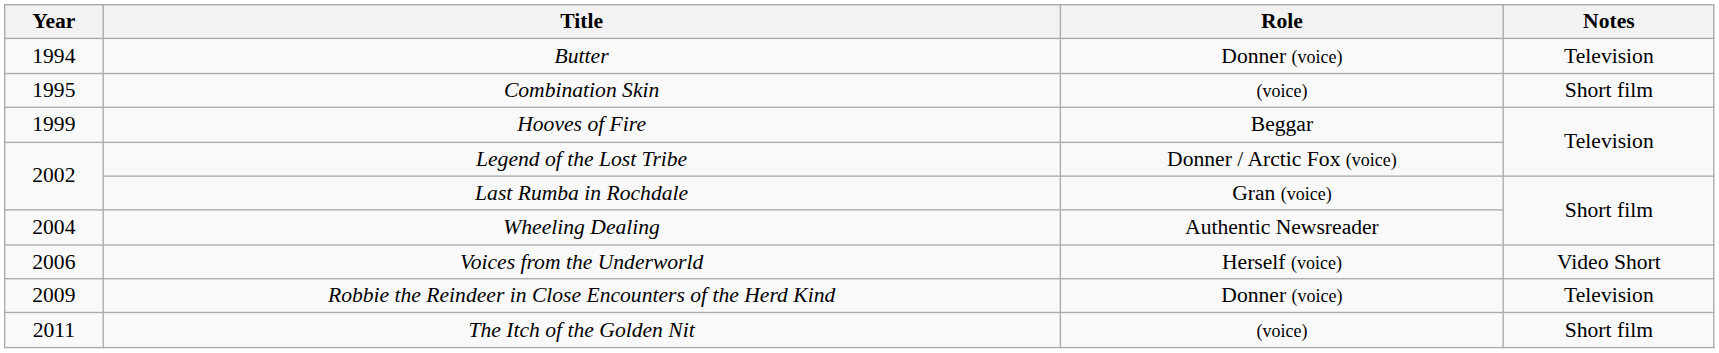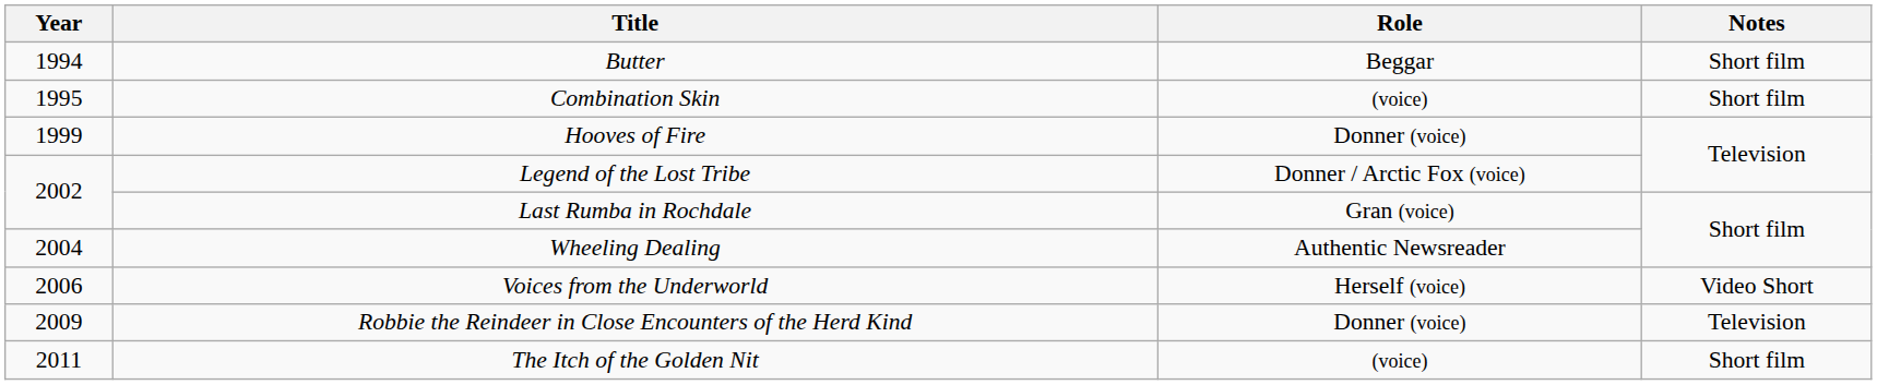Butter | Role: Donner (voice) -> Beggar
Butter | Notes: Television -> Short film
Hooves of Fire | Role: Beggar -> Donner (voice)
